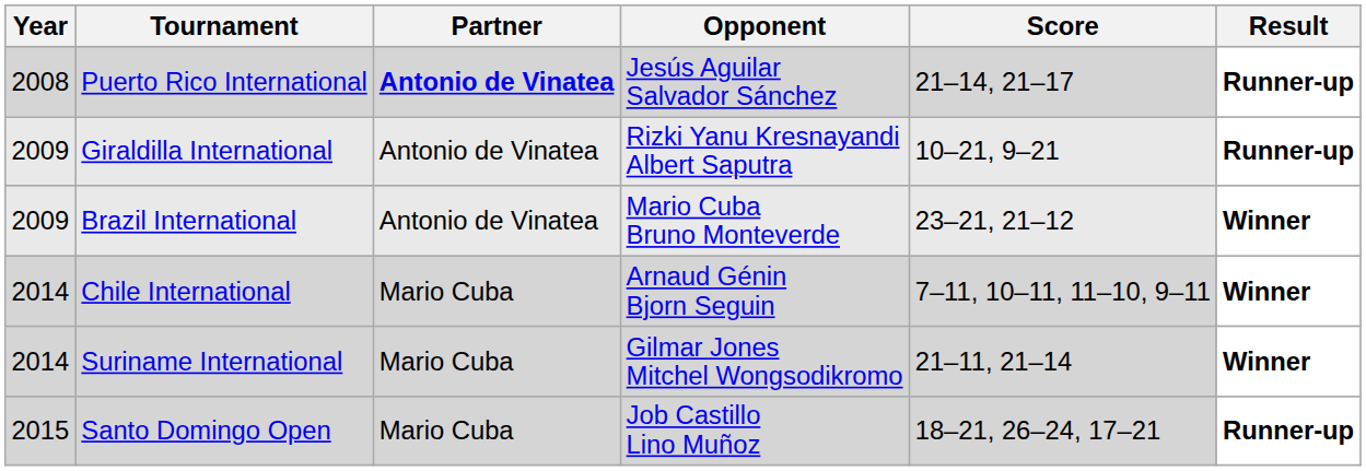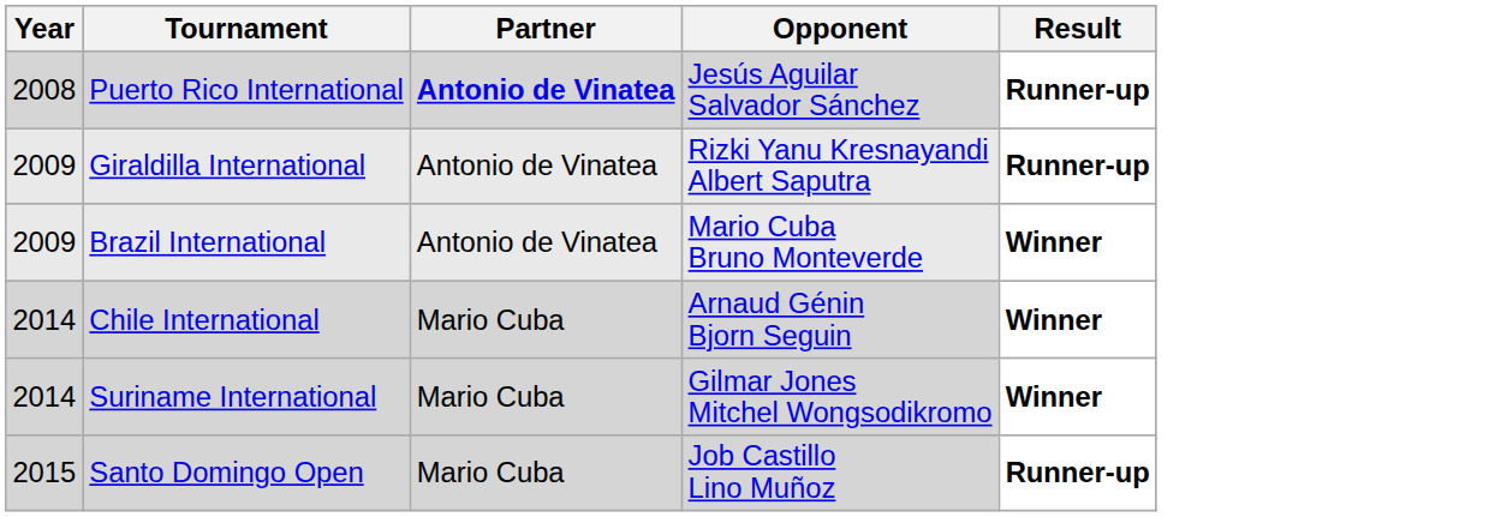- column: Score | 21–14, 21–17 | 10–21, 9–21 | 23–21, 21–12 | 7–11, 10–11, 11–10, 9–11 | 21–11, 21–14 | 18–21, 26–24, 17–21
